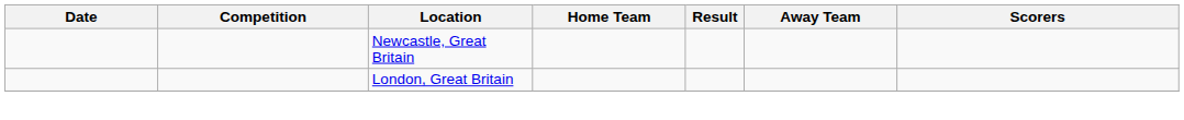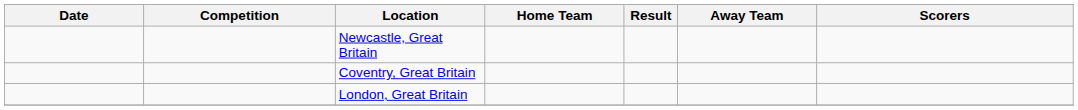+ row: Coventry, Great Britain
